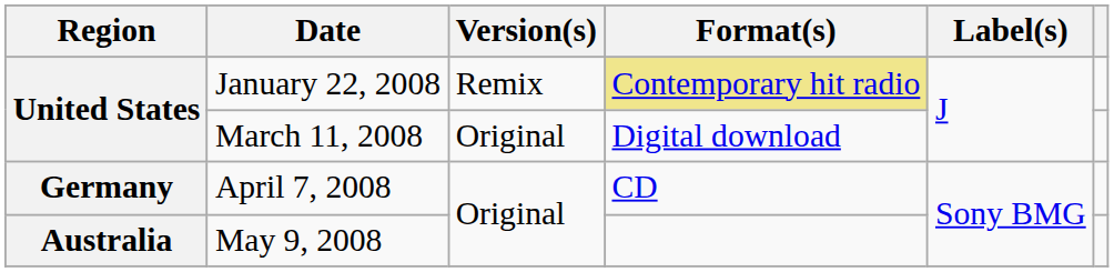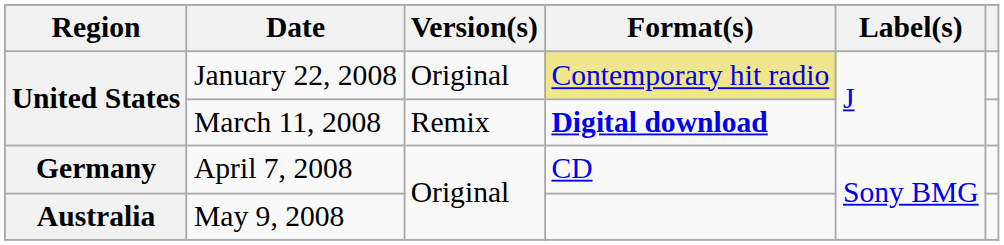January 22, 2008 | Version(s): Remix -> Original
March 11, 2008 | Version(s): Original -> Remix
March 11, 2008 | Format(s): normal -> bold
